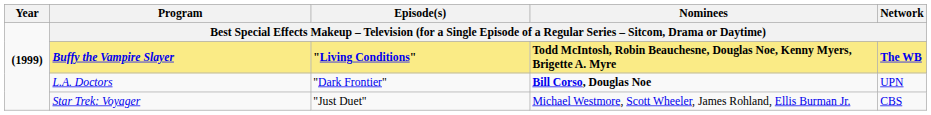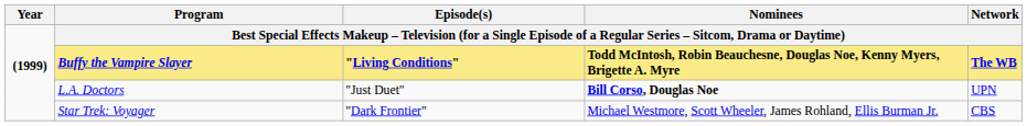L.A. Doctors | Episode(s): "Dark Frontier" -> "Just Duet"
Star Trek: Voyager | Episode(s): "Just Duet" -> "Dark Frontier"
